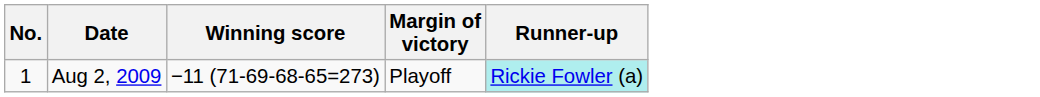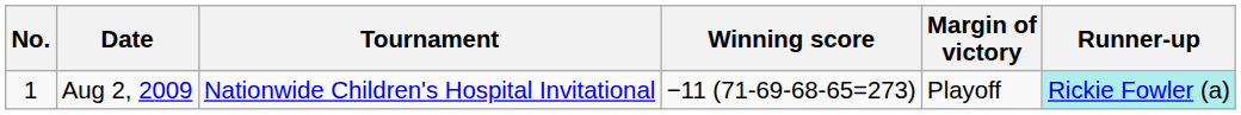+ column: Tournament | Nationwide Children's Hospital Invitational
